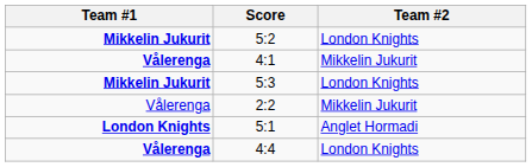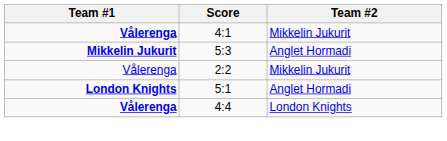- row: Mikkelin Jukurit | 5:2 | London Knights
5:3 | Team #2: London Knights -> Anglet Hormadi
